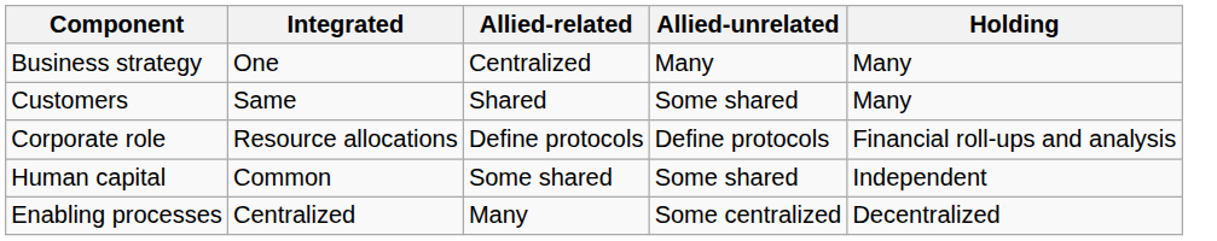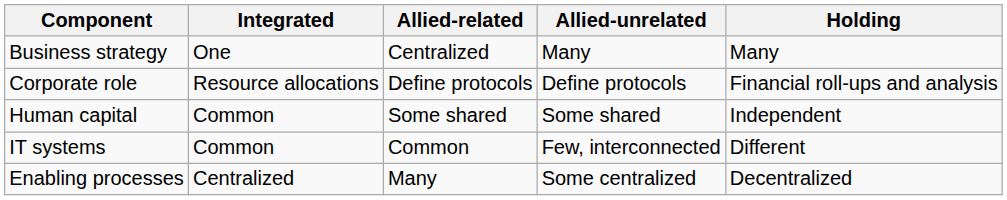- row: Customers | Same | Shared | Some shared | Many
+ row: IT systems | Common | Common | Few, interconnected | Different
